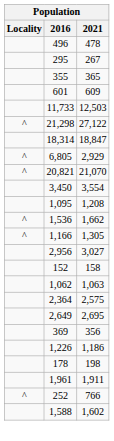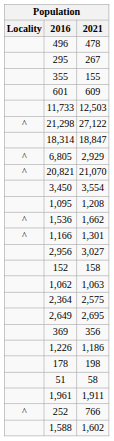355 | 2021: 365 -> 155
1,166 | 2021: 1,305 -> 1,301
+ row: 51 | 58
